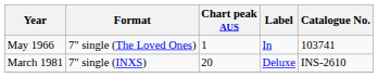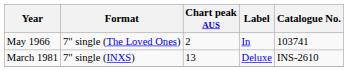May 1966 | Chart peak AUS: 1 -> 2
March 1981 | Chart peak AUS: 20 -> 13
